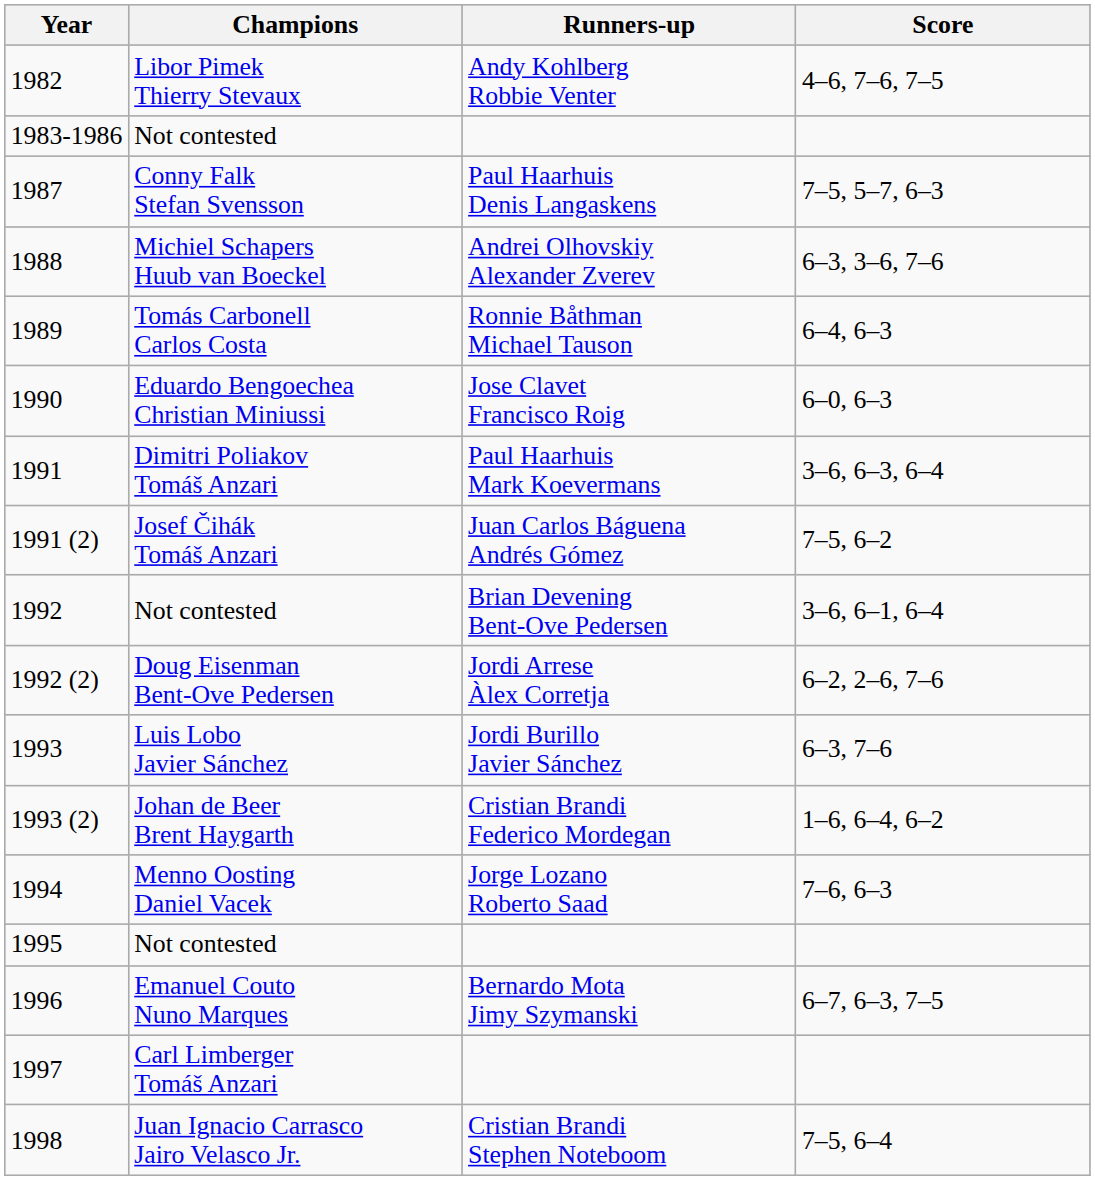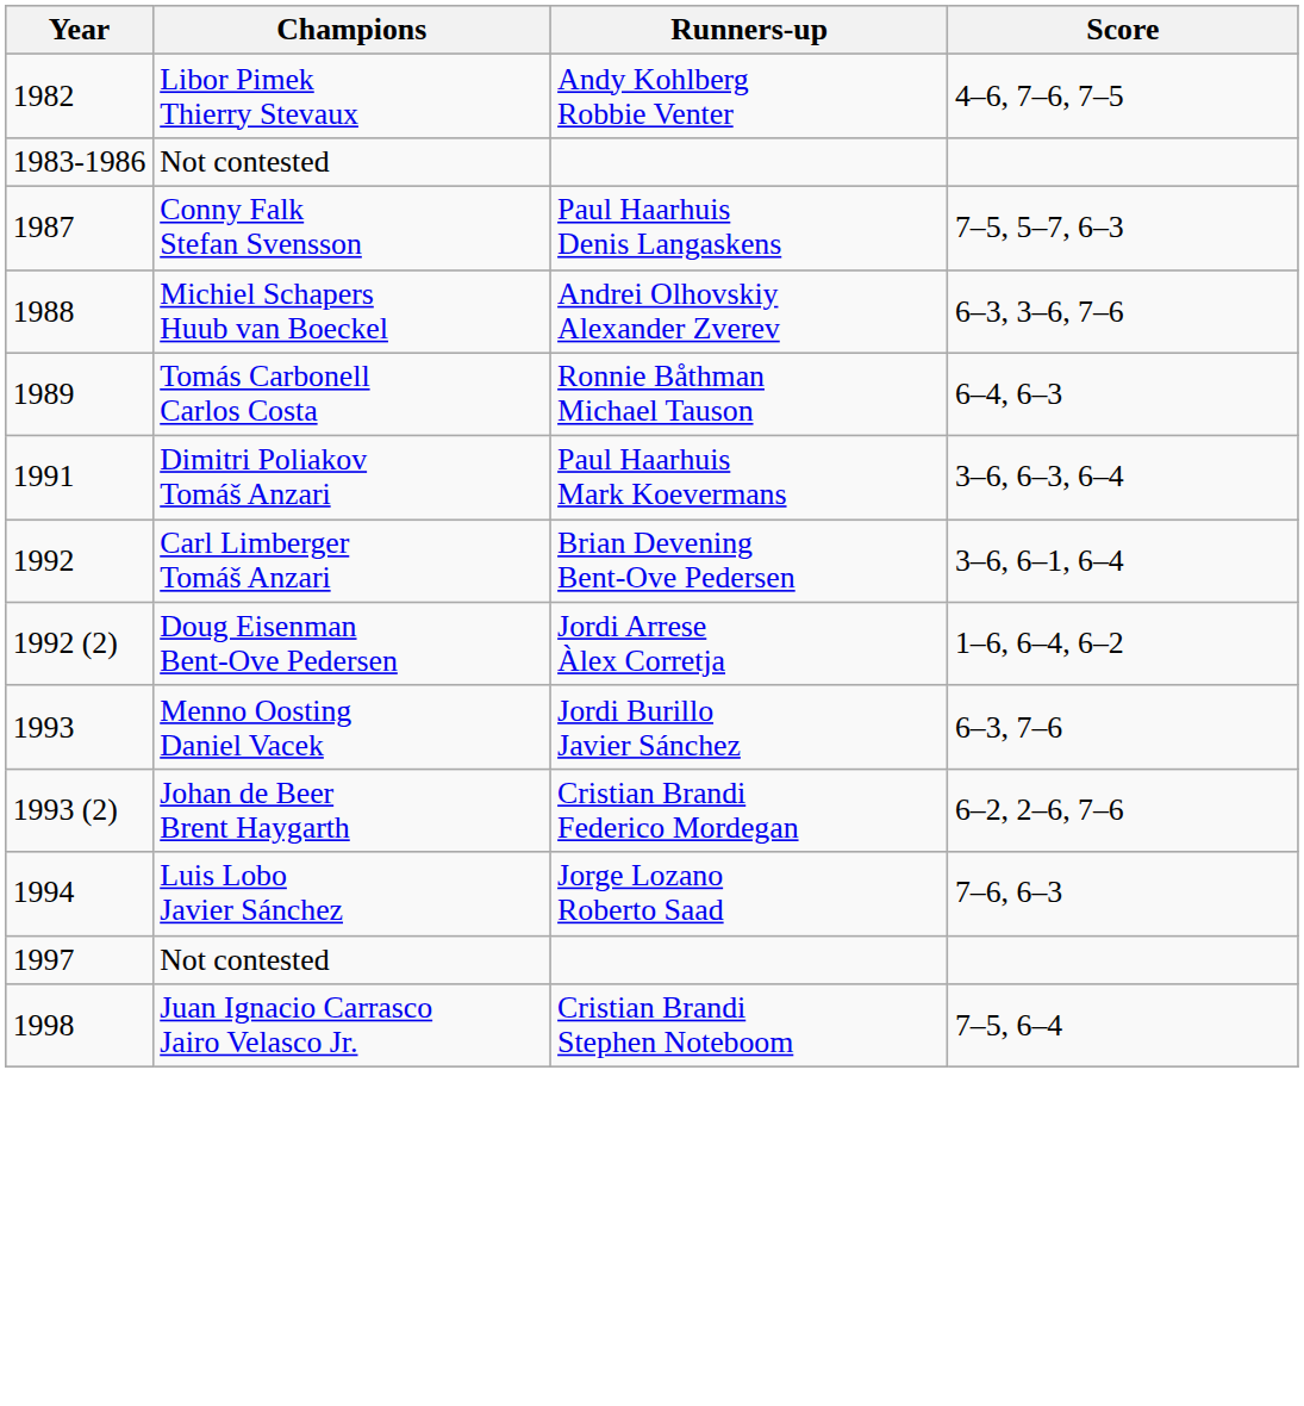- row: 1990 | Eduardo Bengoechea Christian Miniussi | Jose Clavet Francisco Roig | 6–0, 6–3
- row: 1991 (2) | Josef Čihák Tomáš Anzari | Juan Carlos Báguena Andrés Gómez | 7–5, 6–2
1992 | Champions: Not contested -> Carl Limberger Tomáš Anzari
1992 (2) | Score: 6–2, 2–6, 7–6 -> 1–6, 6–4, 6–2
1993 | Champions: Luis Lobo Javier Sánchez -> Menno Oosting Daniel Vacek
1993 (2) | Score: 1–6, 6–4, 6–2 -> 6–2, 2–6, 7–6
1994 | Champions: Menno Oosting Daniel Vacek -> Luis Lobo Javier Sánchez
- row: 1995 | Not contested
- row: 1996 | Emanuel Couto Nuno Marques | Bernardo Mota Jimy Szymanski | 6–7, 6–3, 7–5
1997 | Champions: Carl Limberger Tomáš Anzari -> Not contested
